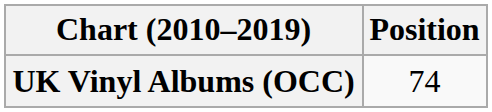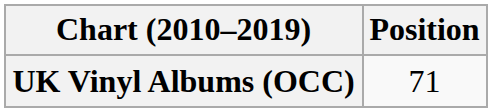UK Vinyl Albums (OCC) | Position: 74 -> 71
